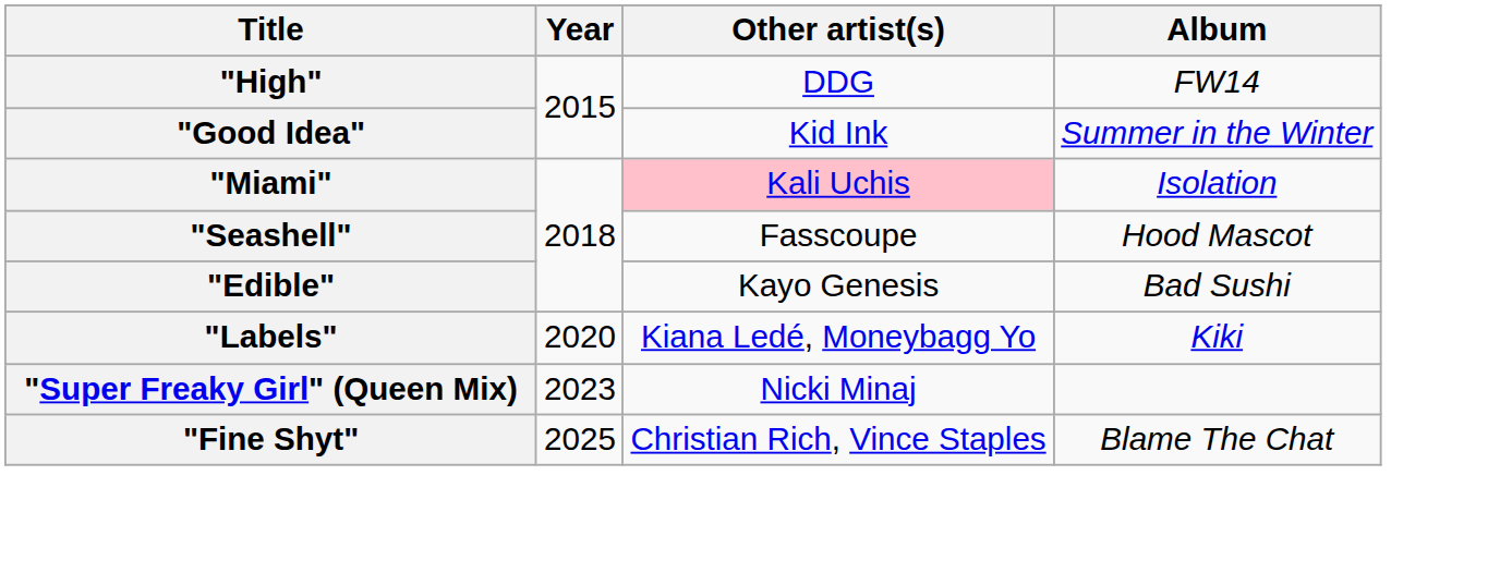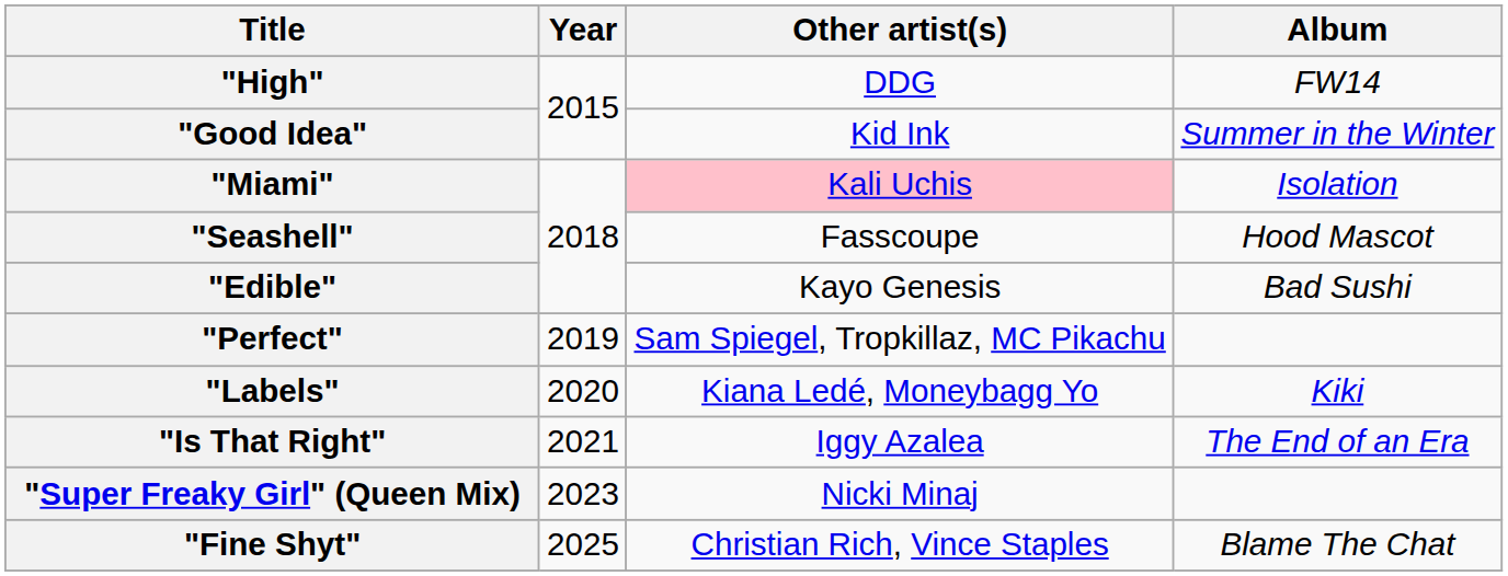+ row: "Perfect" | 2019 | Sam Spiegel, Tropkillaz, MC Pikachu
+ row: "Is That Right" | 2021 | Iggy Azalea | The End of an Era
